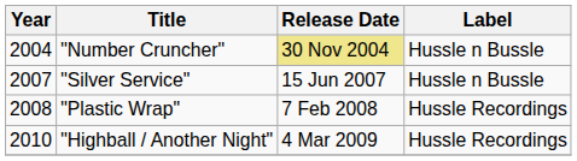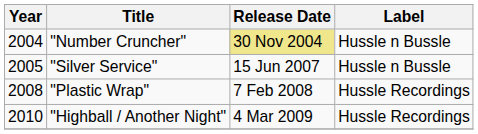"Silver Service" | Year: 2007 -> 2005
